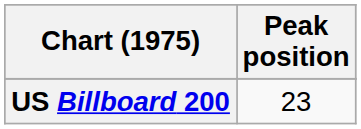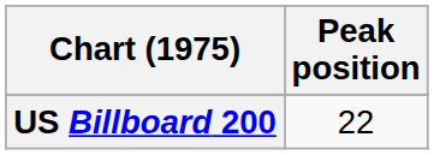US Billboard 200 | Peak position: 23 -> 22
